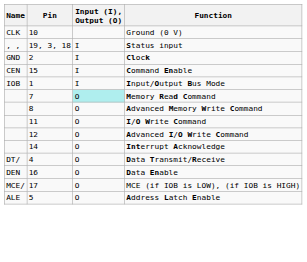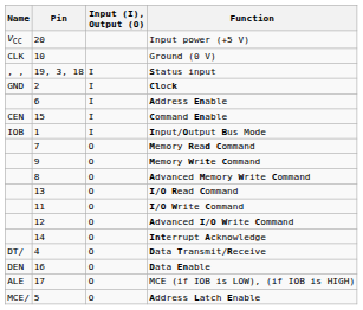+ row: VCC | 20 | Input power (+5 V)
+ row: 6 | I | Address Enable
Memory Read Command | Input (I), Output (O): paleturquoise background -> no background
+ row: 9 | O | Memory Write Command
+ row: 13 | O | I/O Read Command
MCE (if IOB is LOW), (if IOB is HIGH) | Name: MCE/ -> ALE
Address Latch Enable | Name: ALE -> MCE/
